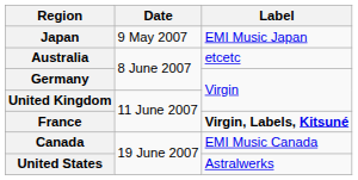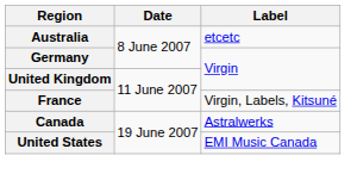- row: Japan | 9 May 2007 | EMI Music Japan
France | Label: bold -> normal
Canada | Label: EMI Music Canada -> Astralwerks
United States | Label: Astralwerks -> EMI Music Canada
